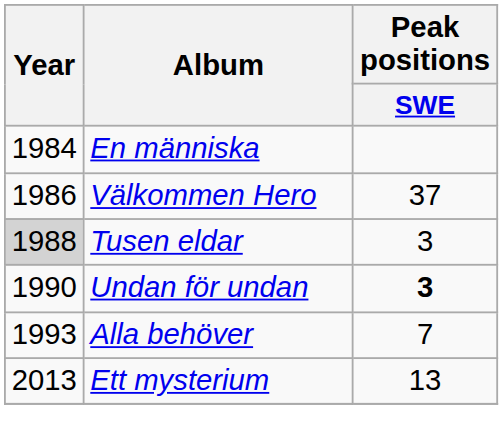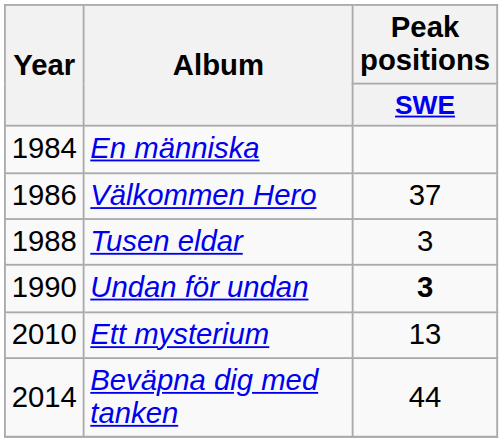Tusen eldar | Year: lightgrey background -> no background
- row: 1993 | Alla behöver | 7
Ett mysterium | Year: 2013 -> 2010
+ row: 2014 | Beväpna dig med tanken | 44
